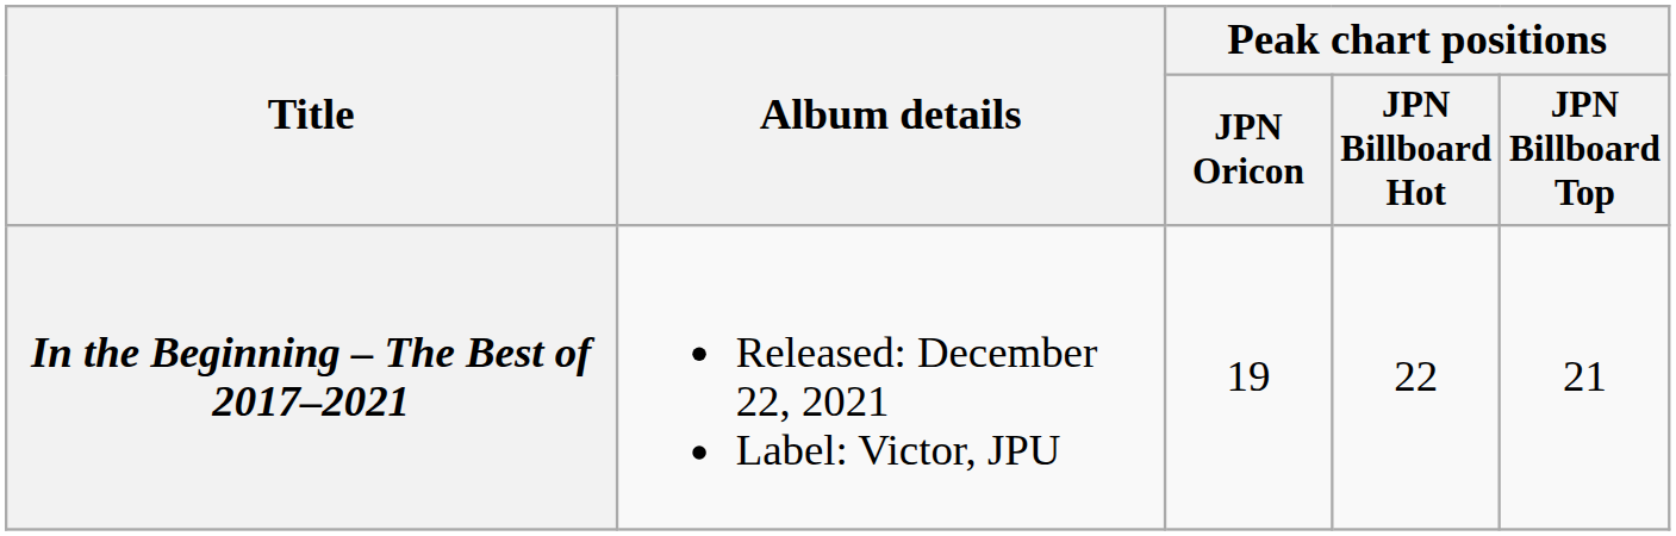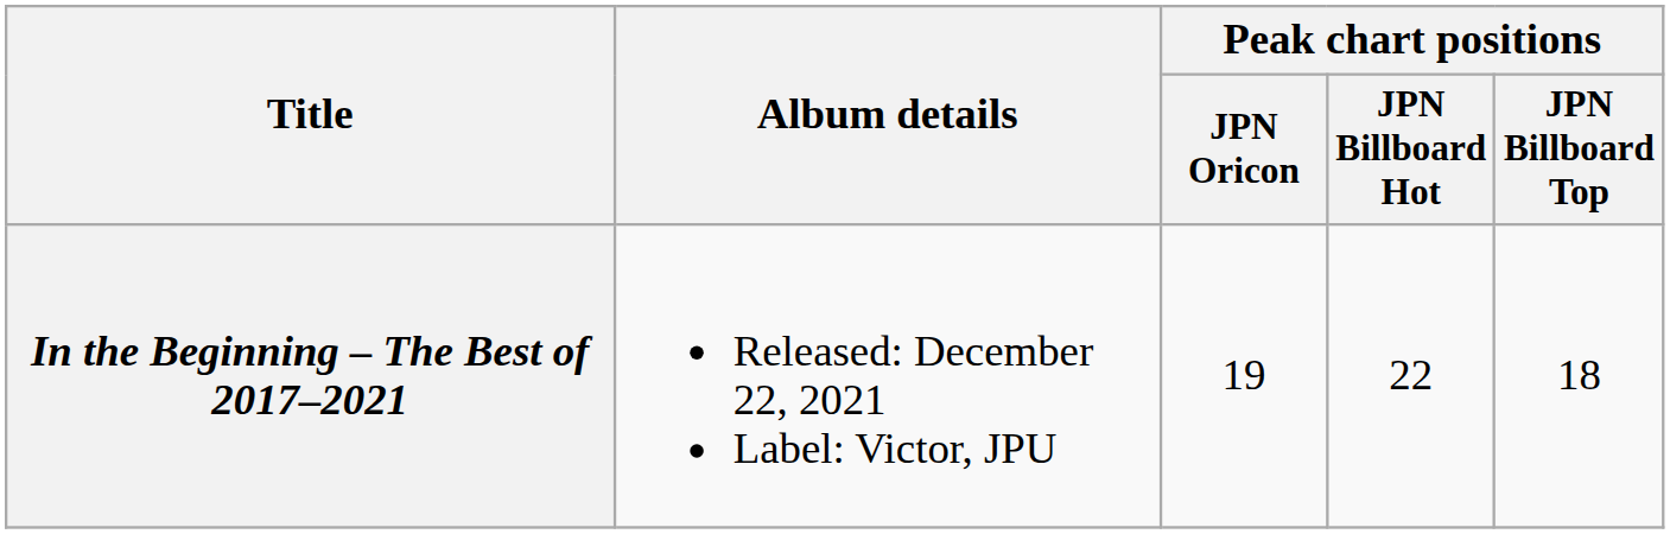In the Beginning – The Best of 2017–2021 | Peak chart positions / JPN Billboard Top: 21 -> 18
